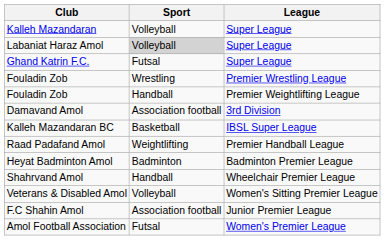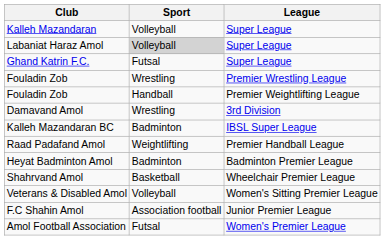Damavand Amol | Sport: Association football -> Wrestling
Kalleh Mazandaran BC | Sport: Basketball -> Badminton
Shahrvand Amol | Sport: Handball -> Basketball
